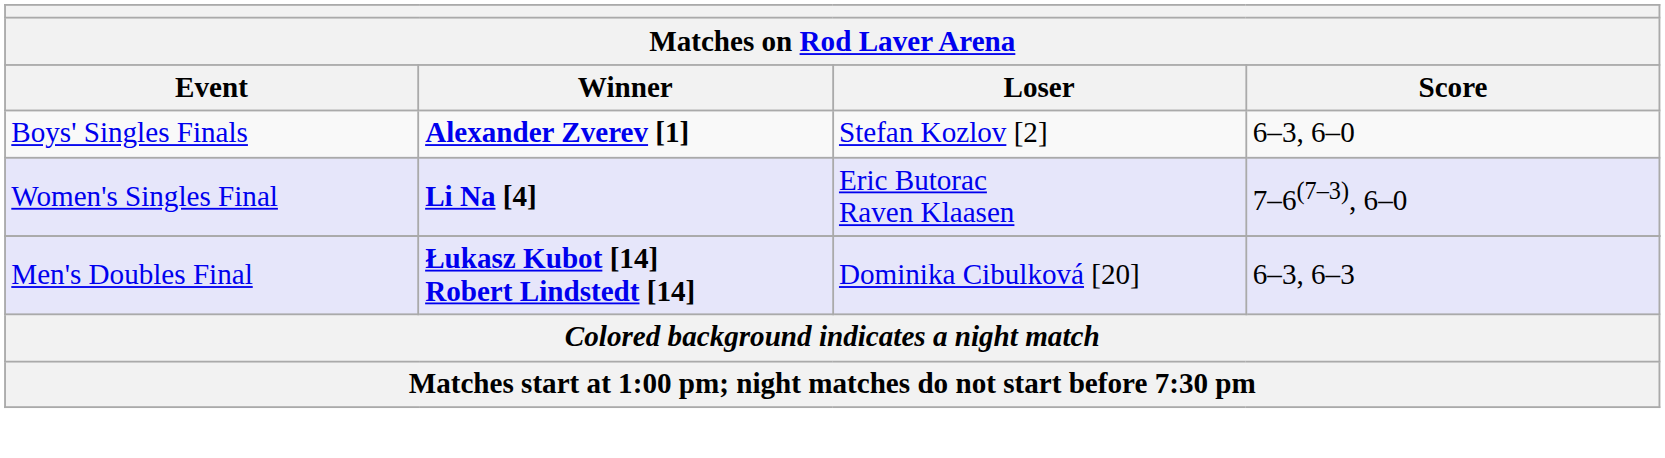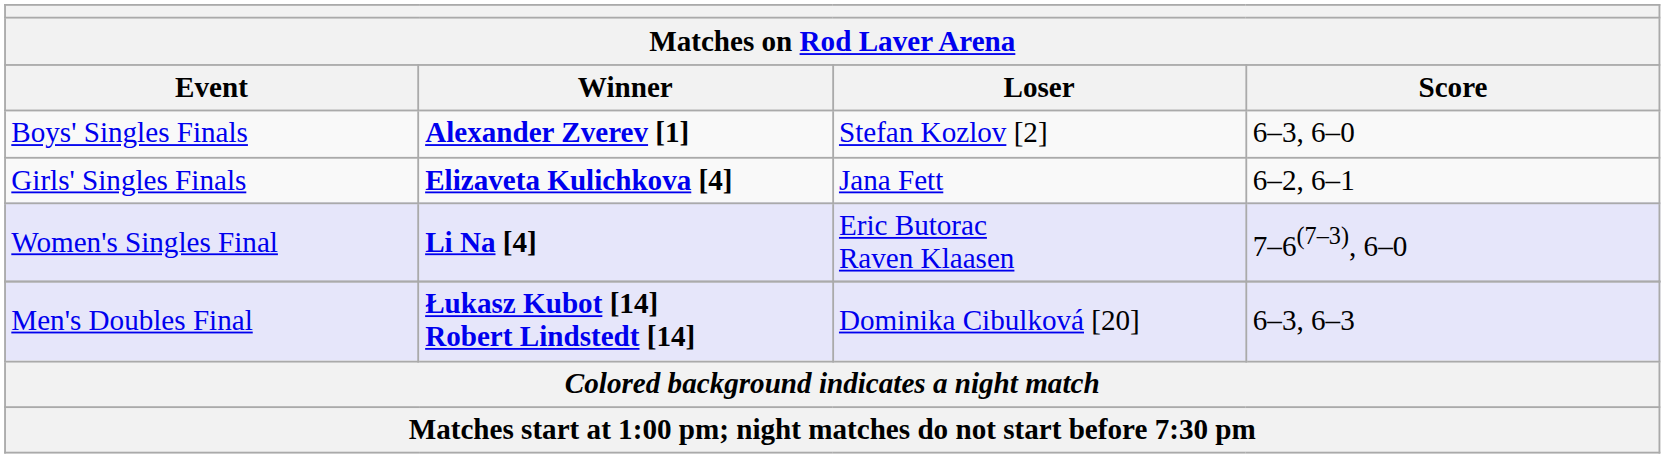+ row: Girls' Singles Finals | Elizaveta Kulichkova [4] | Jana Fett | 6–2, 6–1
